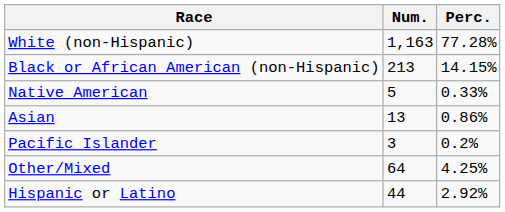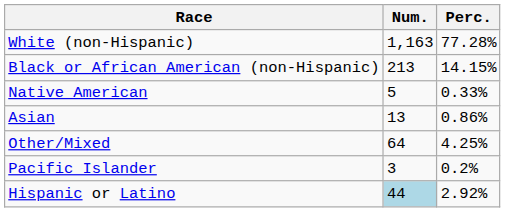rows swapped: Pacific Islander <-> Other/Mixed
Hispanic or Latino | Num.: no background -> lightblue background
